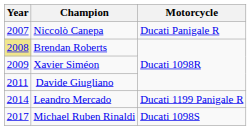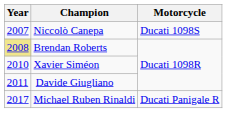Niccolò Canepa | Motorcycle: Ducati Panigale R -> Ducati 1098S
Xavier Siméon | Year: 2009 -> 2010
- row: 2014 | Leandro Mercado | Ducati 1199 Panigale R
Michael Ruben Rinaldi | Motorcycle: Ducati 1098S -> Ducati Panigale R
